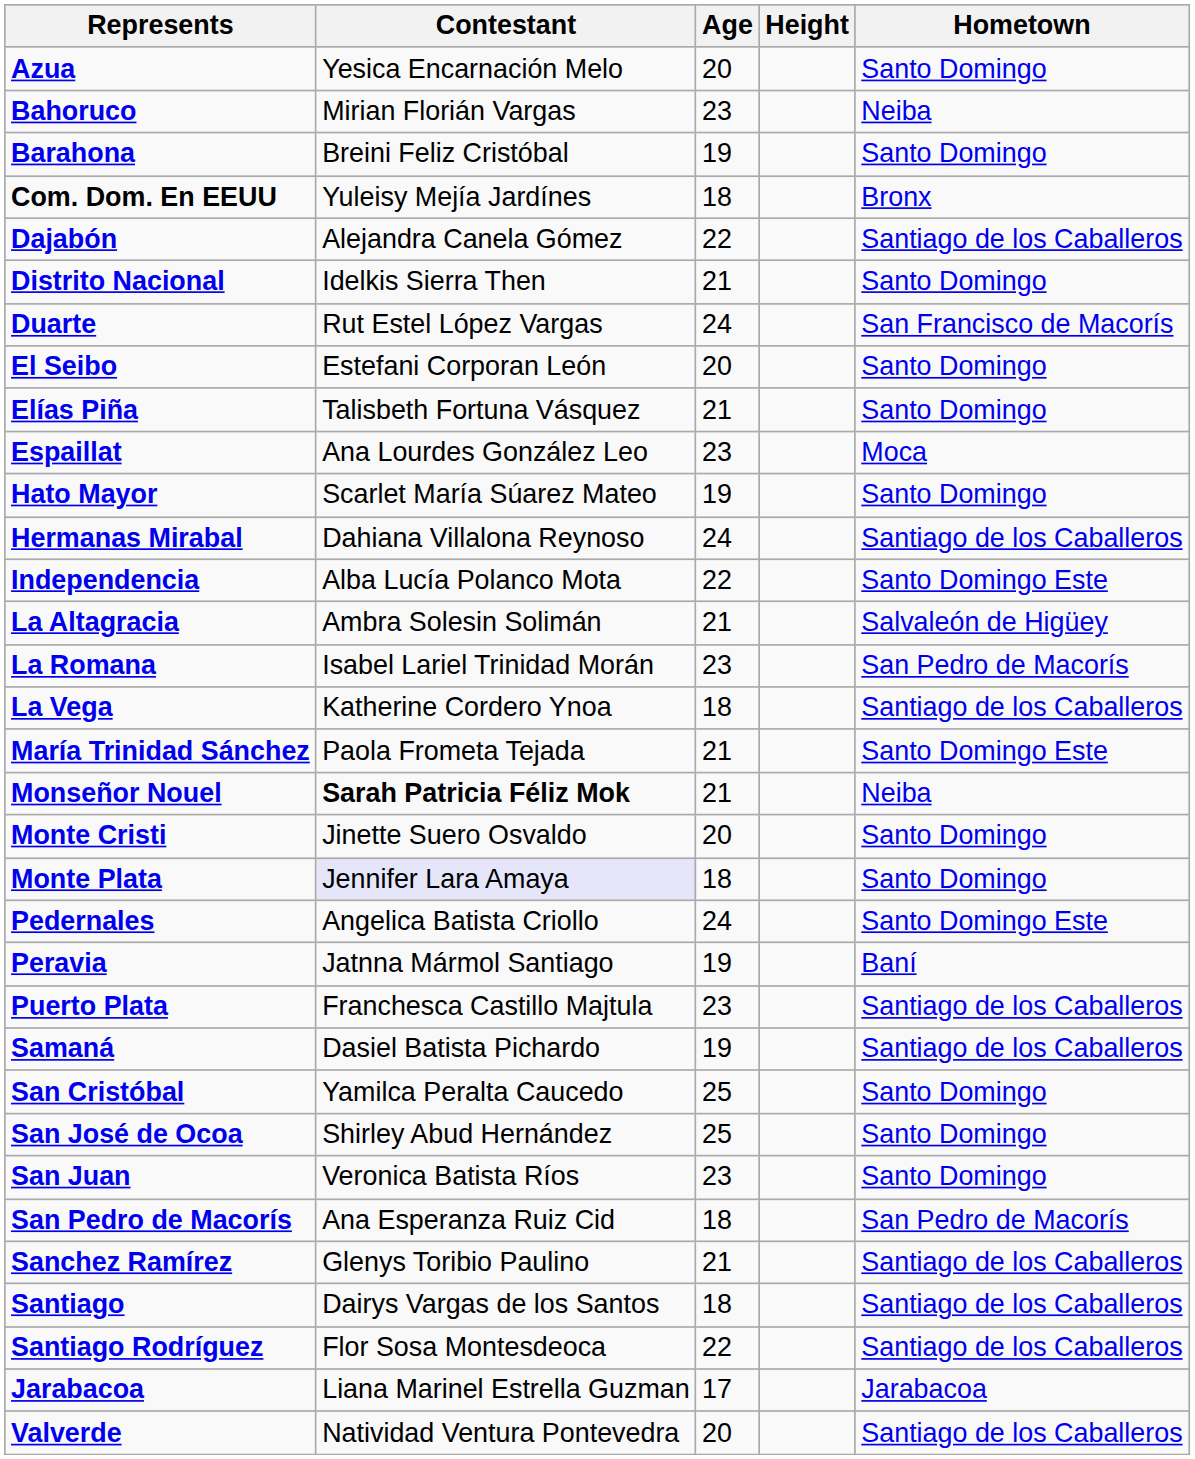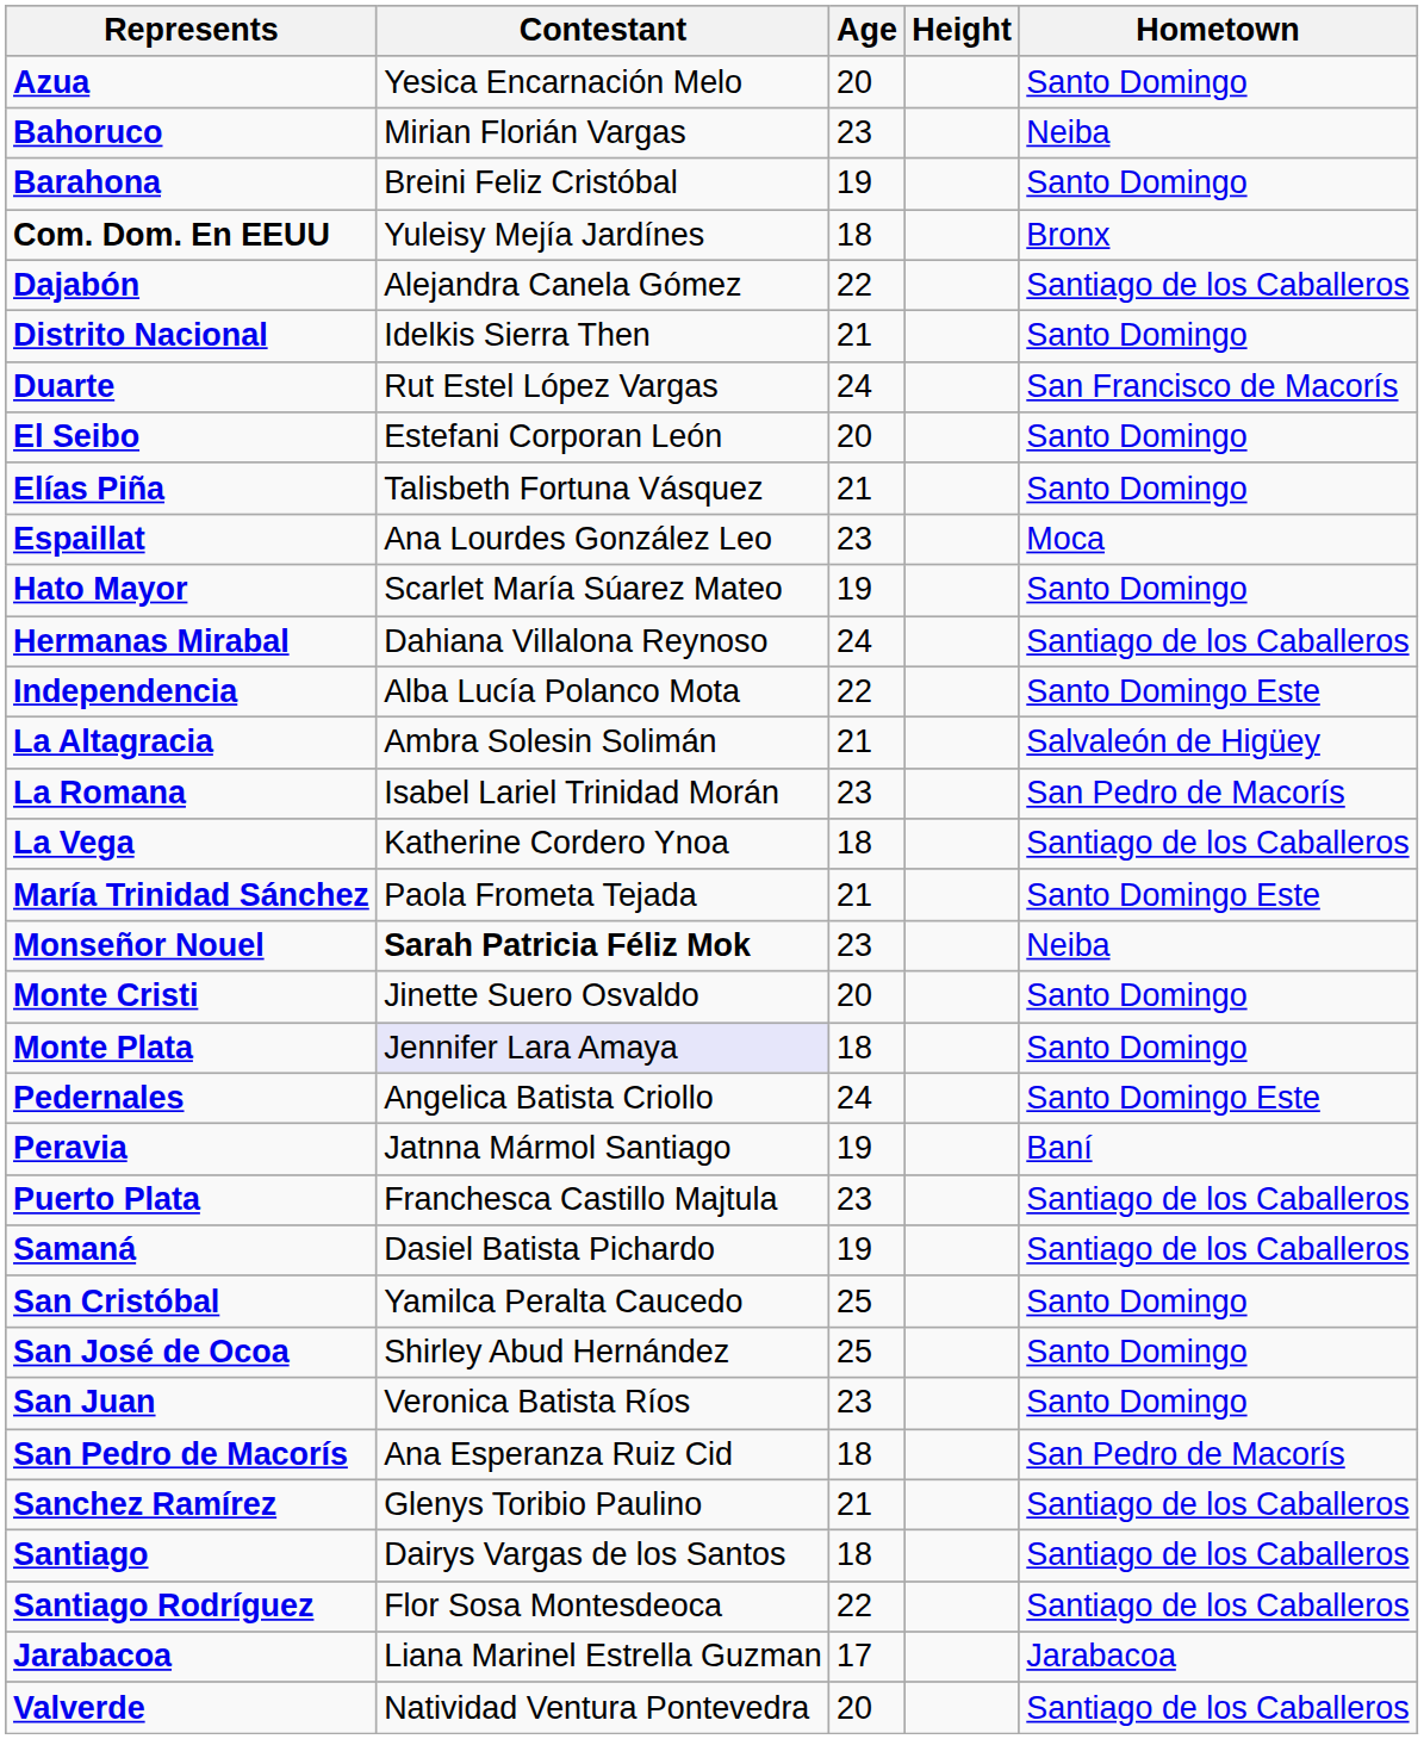Monseñor Nouel | Age: 21 -> 23
